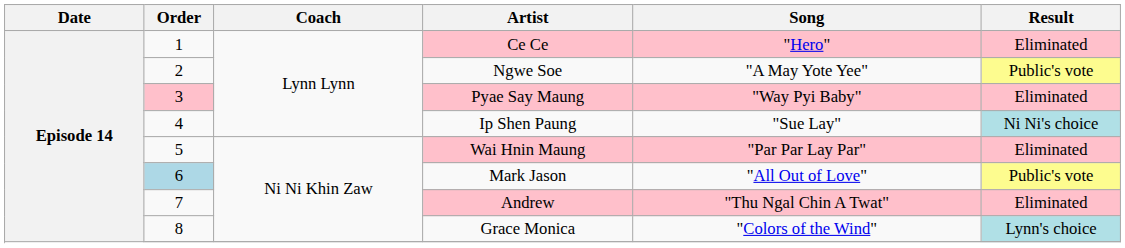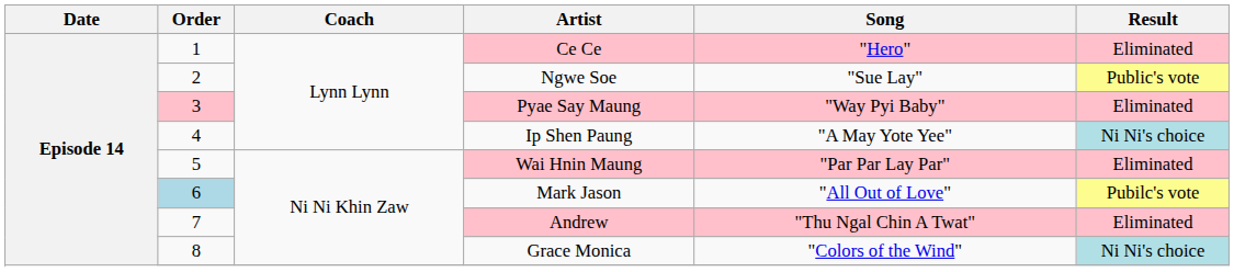Ngwe Soe | Song: "A May Yote Yee" -> "Sue Lay"
Ip Shen Paung | Song: "Sue Lay" -> "A May Yote Yee"
Mark Jason | Result: Public's vote -> Pubilc's vote
Grace Monica | Result: Lynn's choice -> Ni Ni's choice
